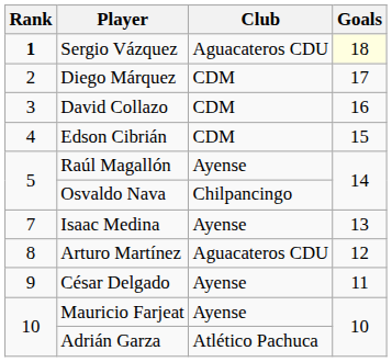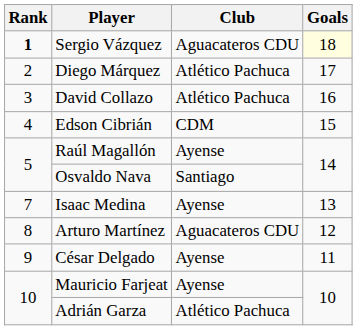Diego Márquez | Club: CDM -> Atlético Pachuca
David Collazo | Club: CDM -> Atlético Pachuca
Osvaldo Nava | Club: Chilpancingo -> Santiago
